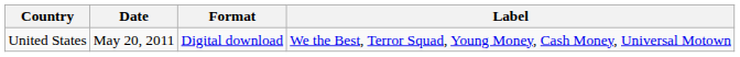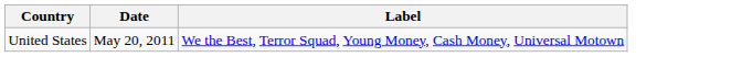- column: Format | Digital download
